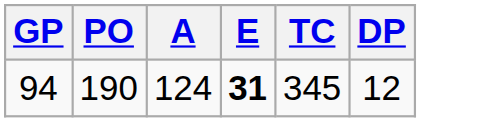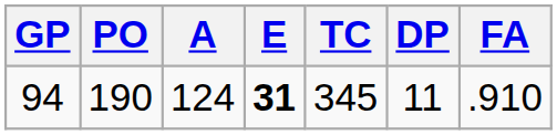+ column: FA | .910
94 | DP: 12 -> 11
